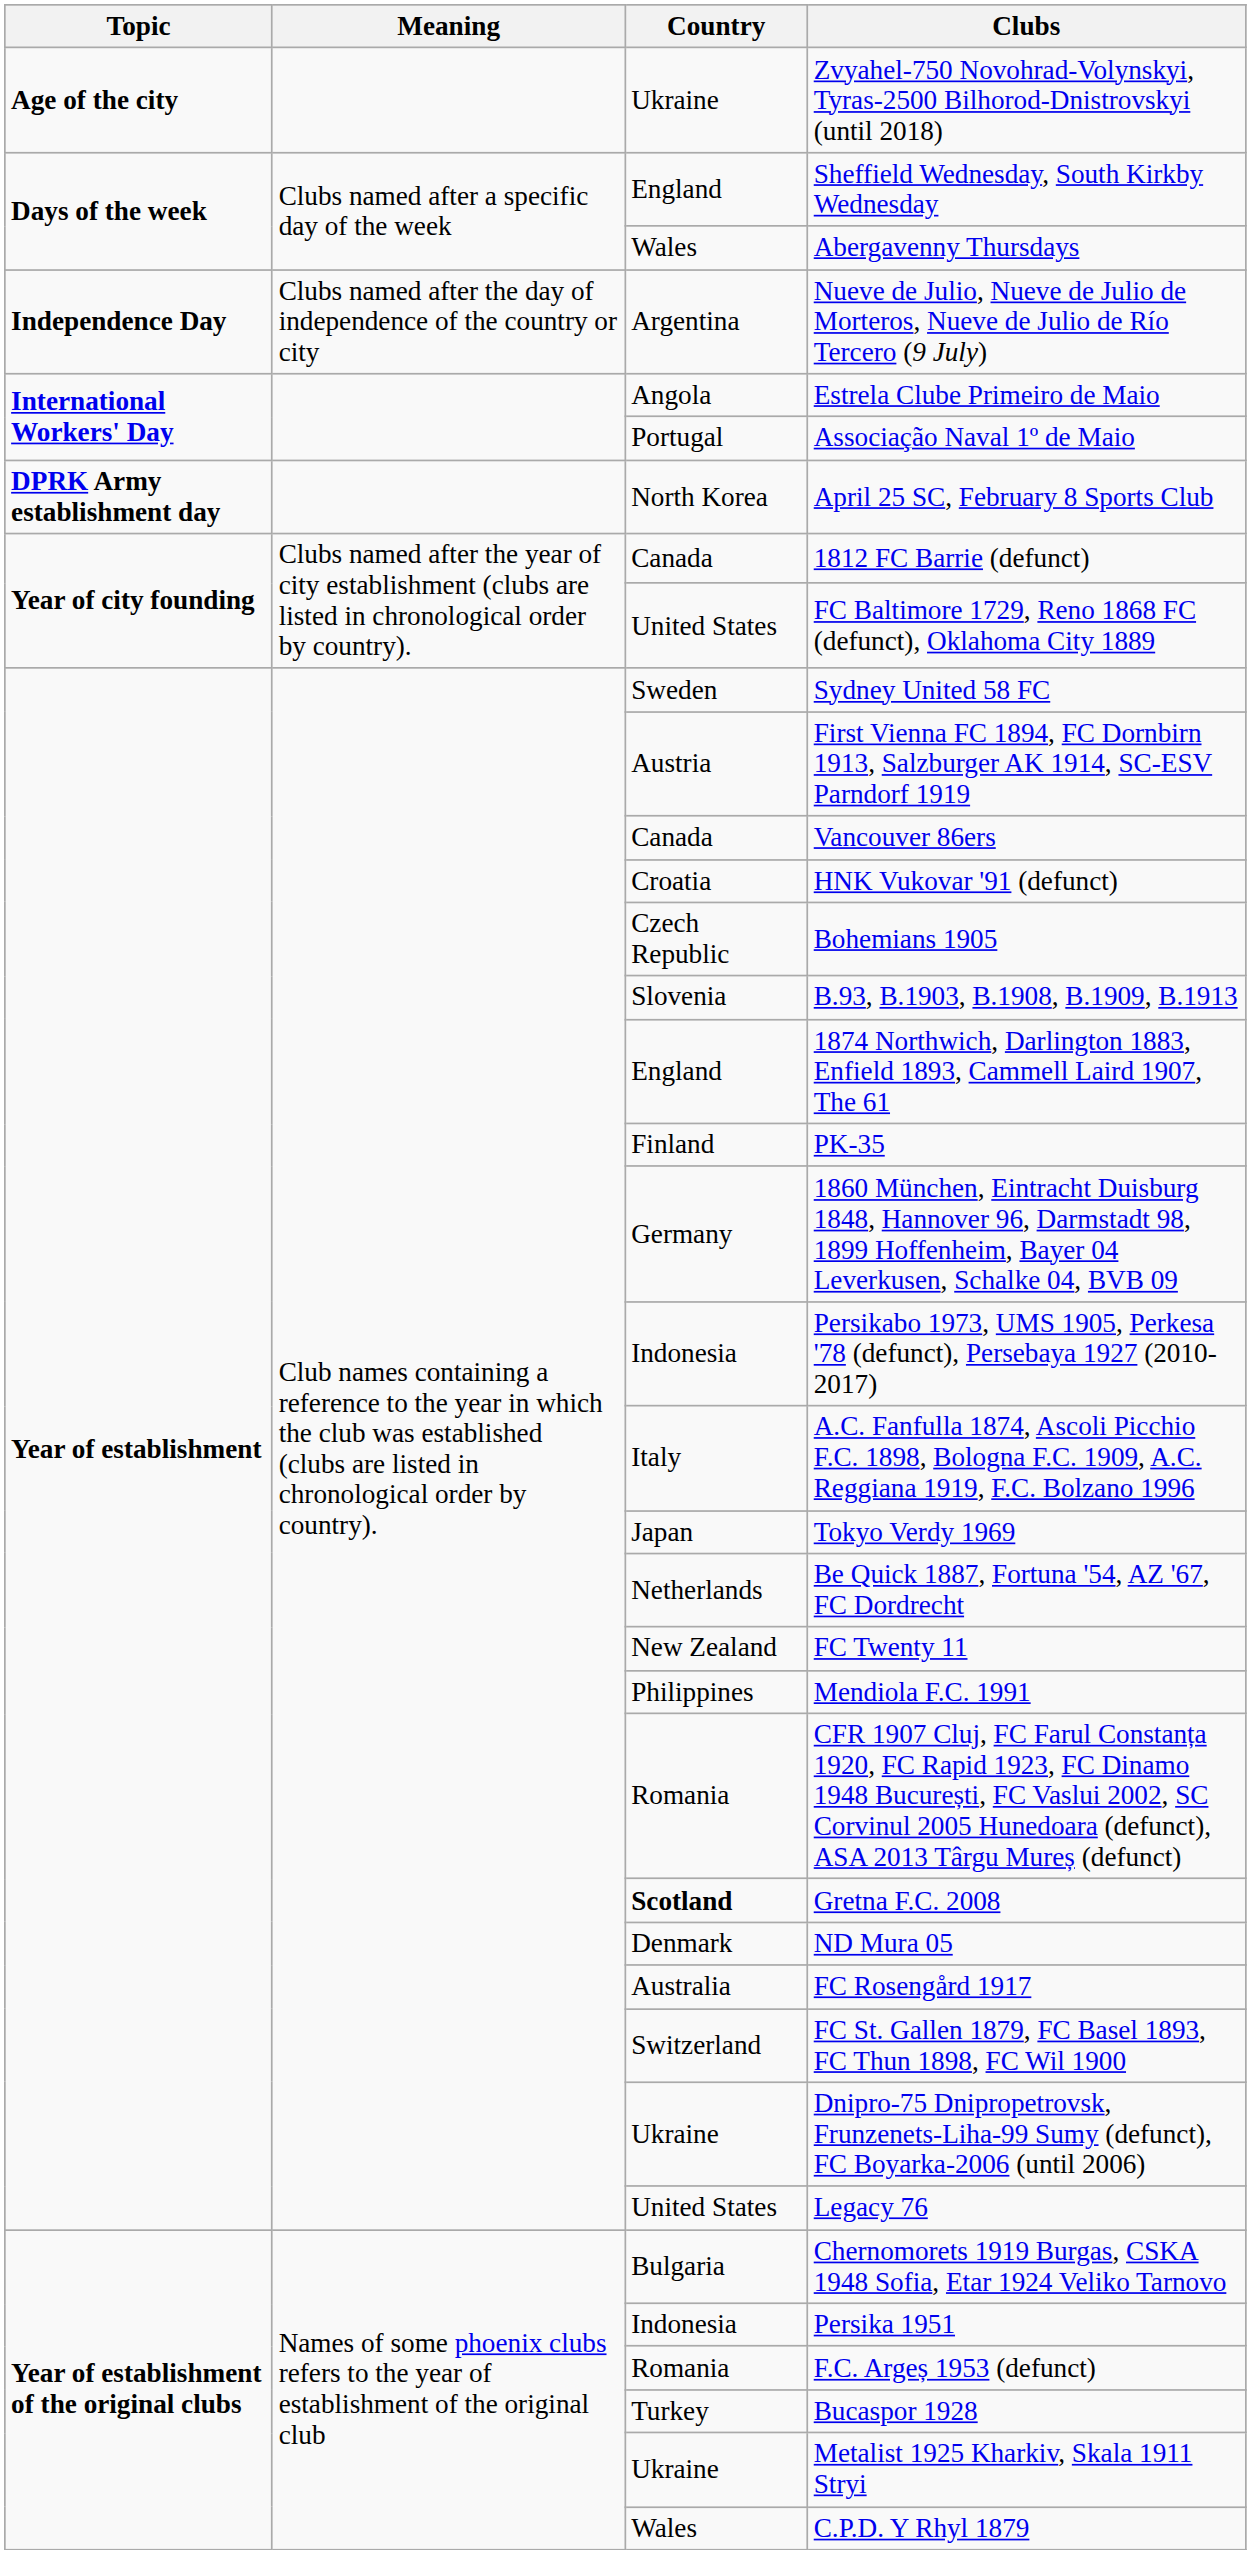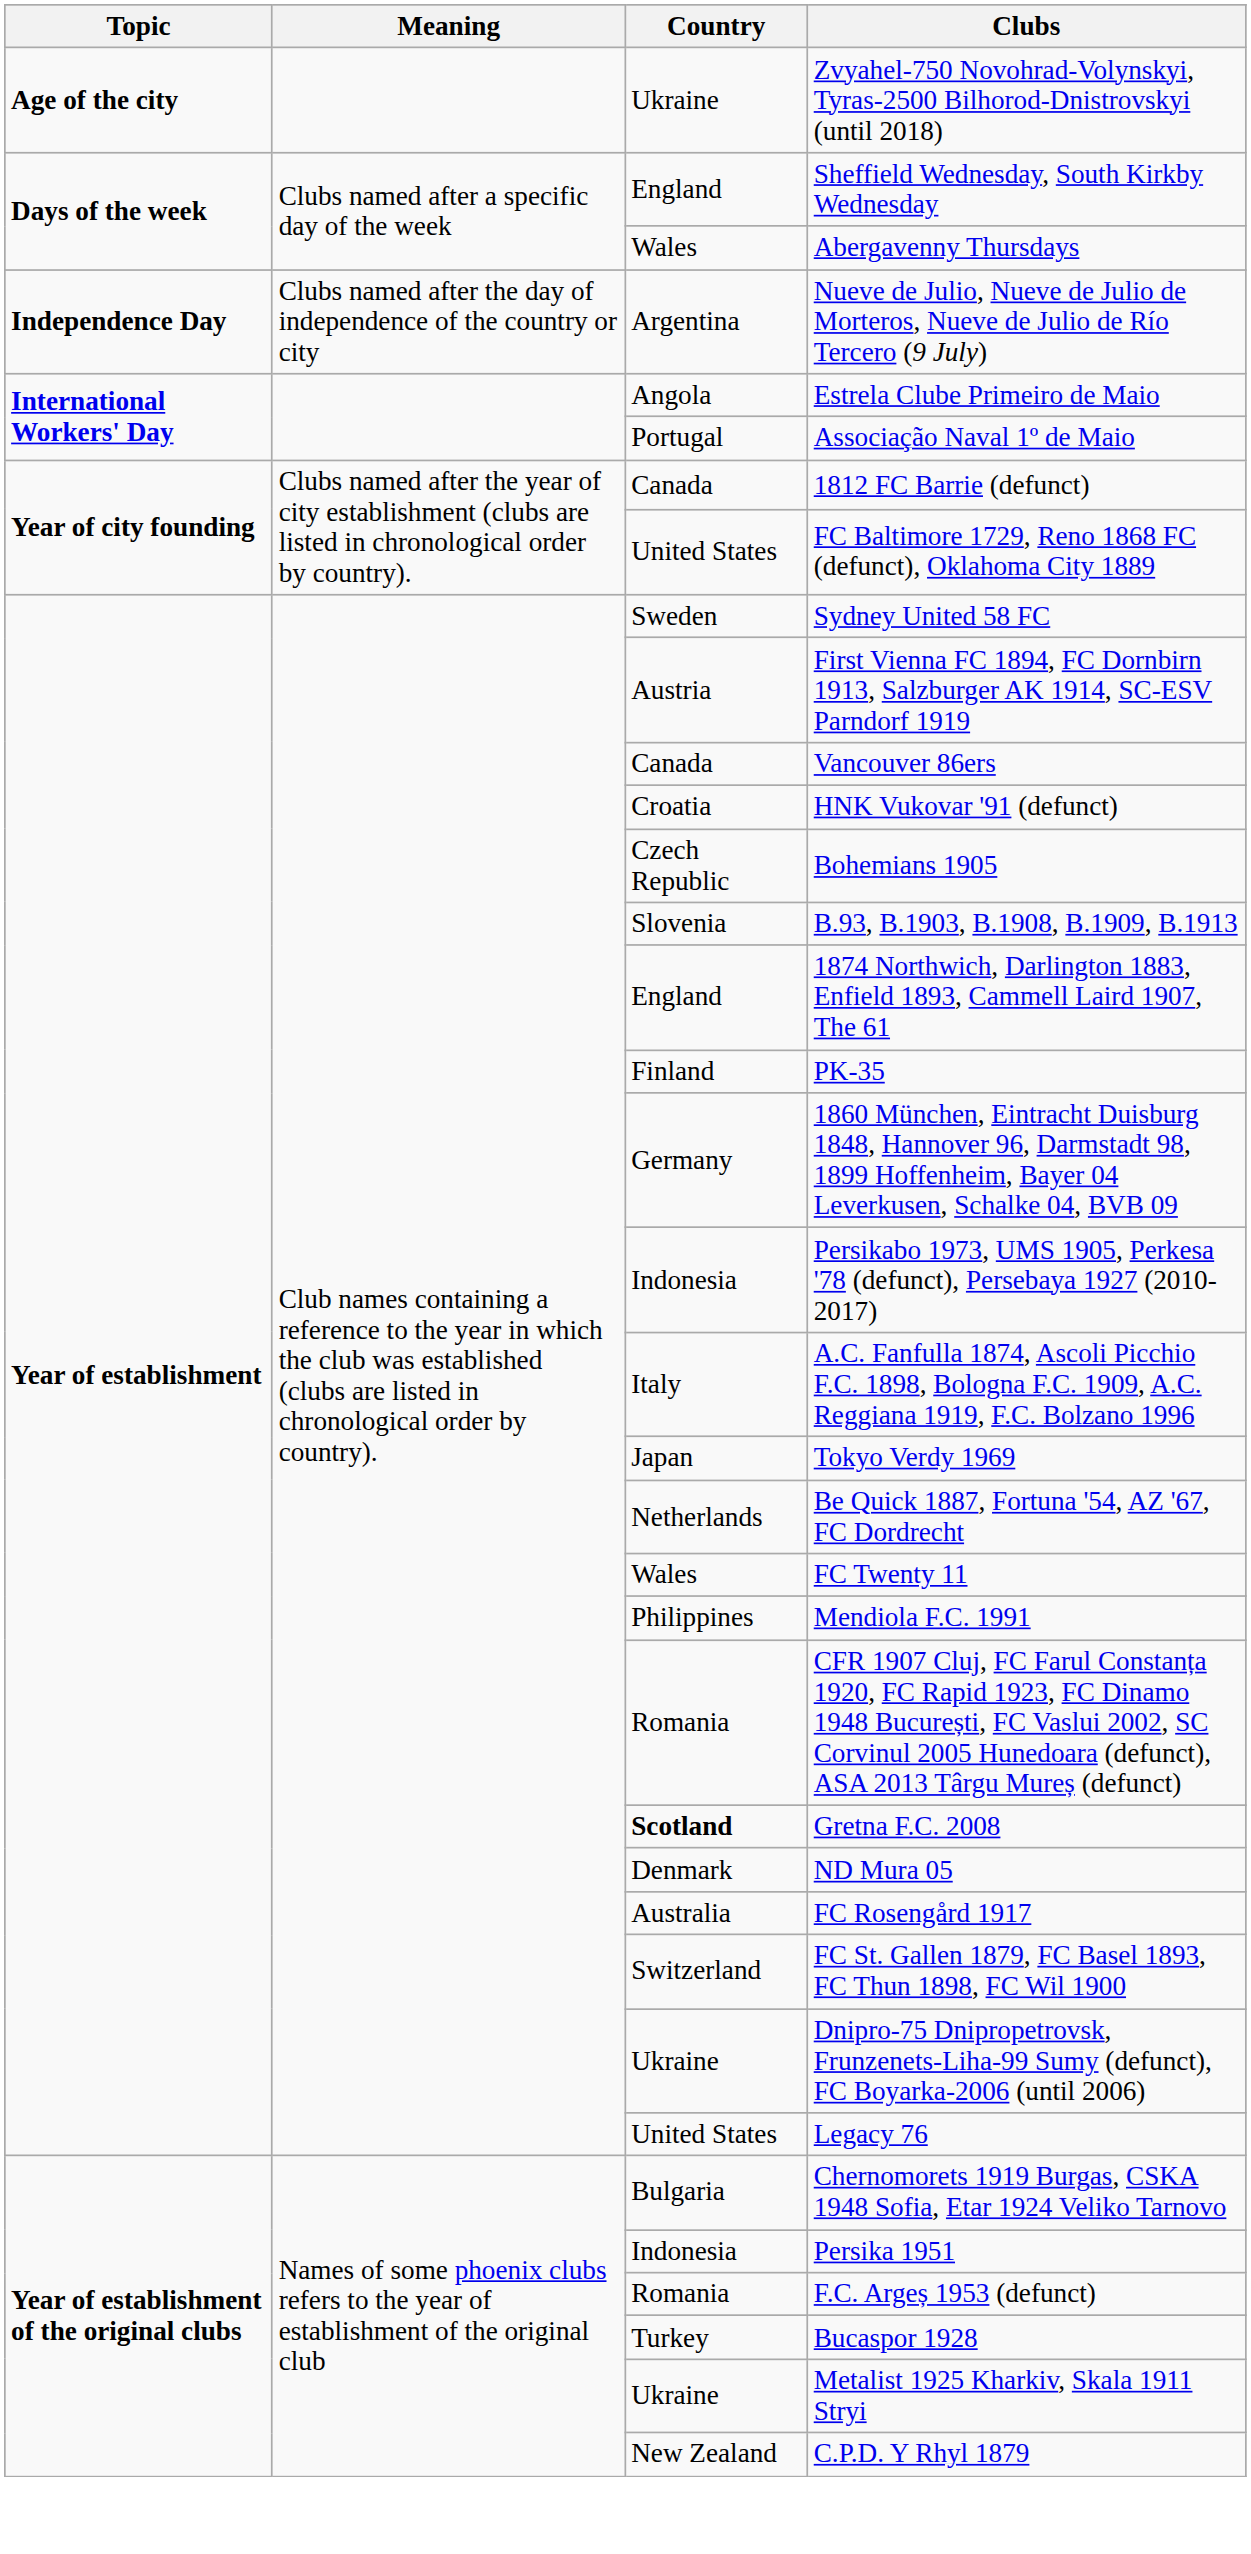- row: DPRK Army establishment day | North Korea | April 25 SC, February 8 Sports Club
FC Twenty 11 | Country: New Zealand -> Wales
C.P.D. Y Rhyl 1879 | Country: Wales -> New Zealand
